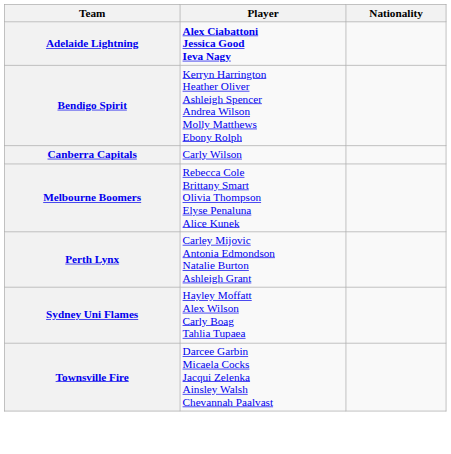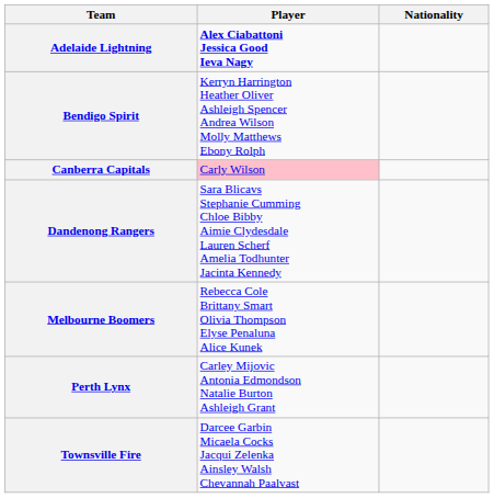Canberra Capitals | Player: no background -> pink background
+ row: Dandenong Rangers | Sara Blicavs Stephanie Cumming Chloe Bibby Aimie Clydesdale Lauren Scherf Amelia Todhunter Jacinta Kennedy
- row: Sydney Uni Flames | Hayley Moffatt Alex Wilson Carly Boag Tahlia Tupaea
